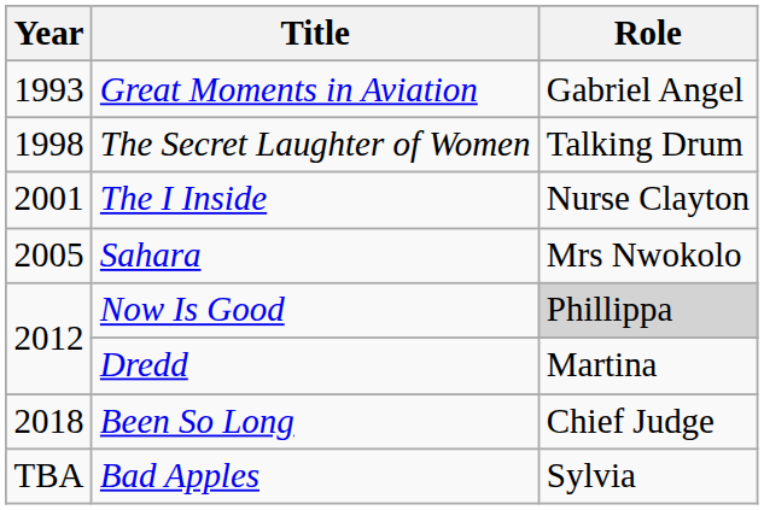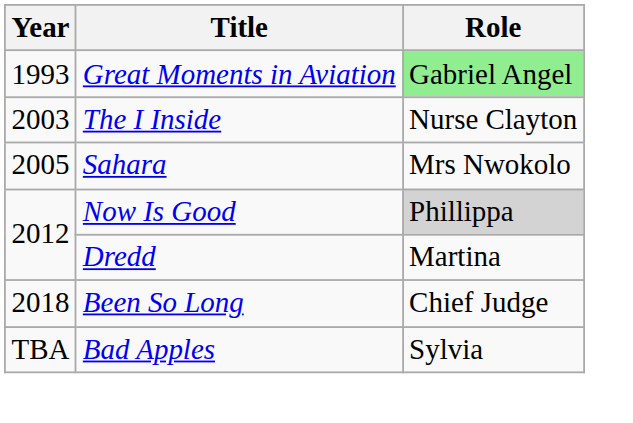Great Moments in Aviation | Role: no background -> lightgreen background
- row: 1998 | The Secret Laughter of Women | Talking Drum
The I Inside | Year: 2001 -> 2003
